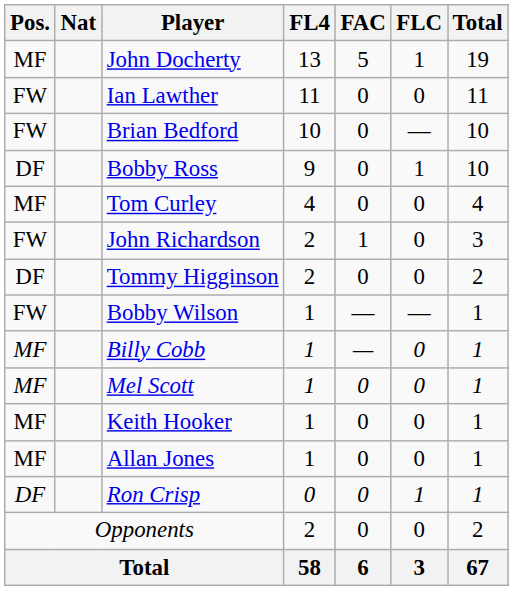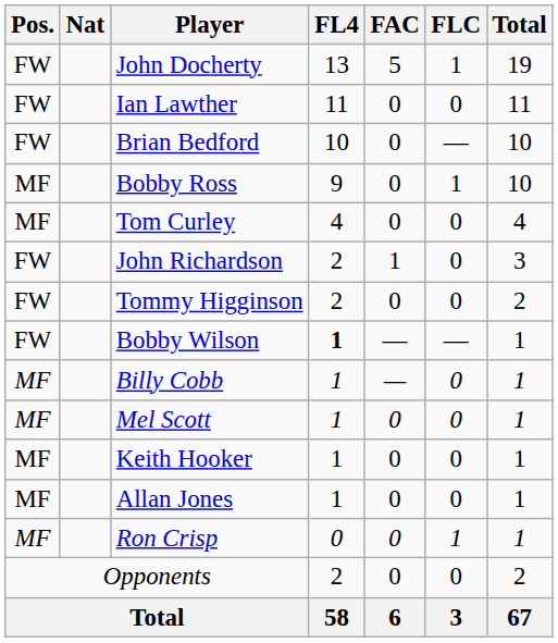John Docherty | Pos.: MF -> FW
Bobby Ross | Pos.: DF -> MF
Tommy Higginson | Pos.: DF -> FW
Bobby Wilson | FL4: normal -> bold
Ron Crisp | Pos.: DF -> MF
